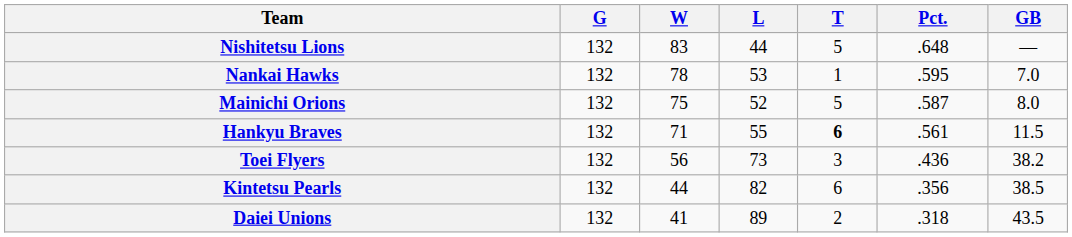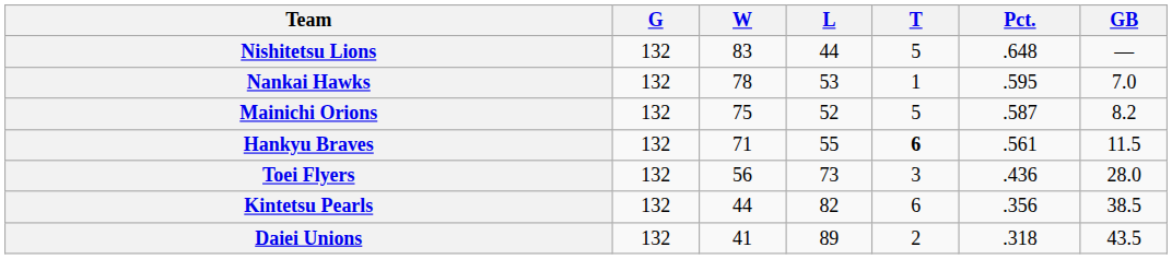Mainichi Orions | GB: 8.0 -> 8.2
Toei Flyers | GB: 38.2 -> 28.0
